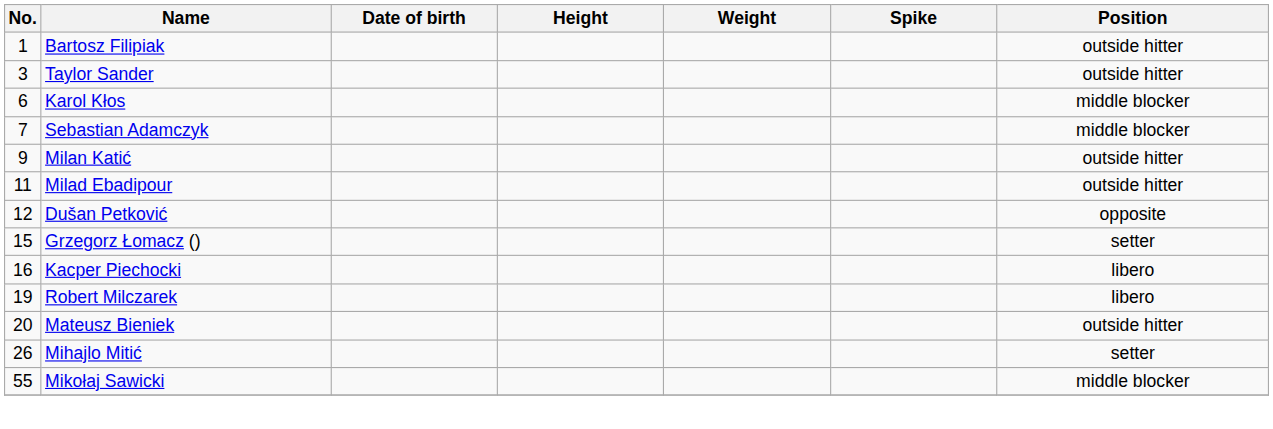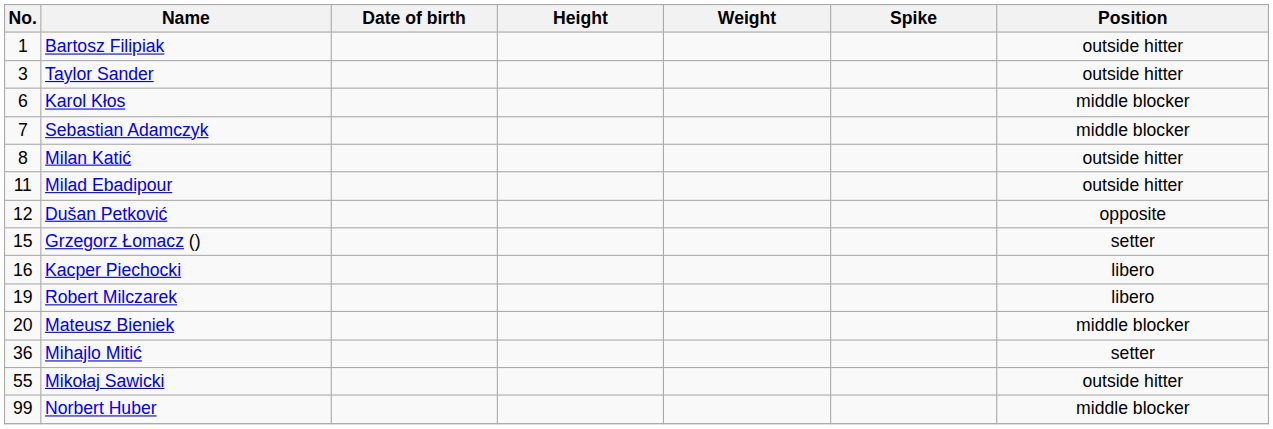Milan Katić | No.: 9 -> 8
Mateusz Bieniek | Position: outside hitter -> middle blocker
Mihajlo Mitić | No.: 26 -> 36
Mikołaj Sawicki | Position: middle blocker -> outside hitter
+ row: 99 | Norbert Huber | middle blocker
